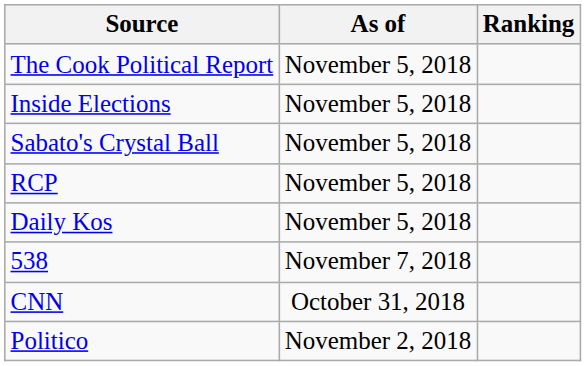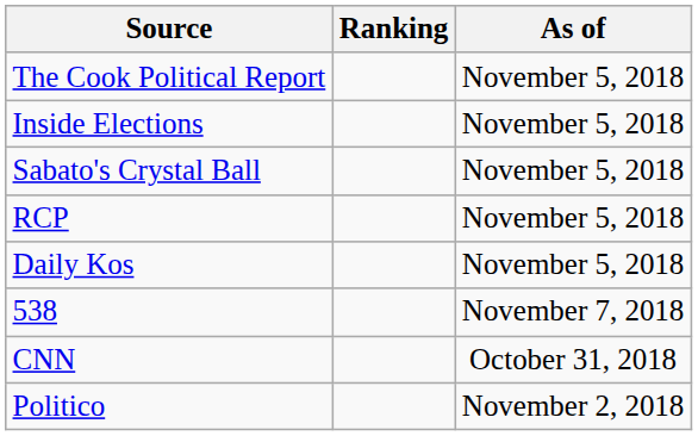columns swapped: Ranking <-> As of
